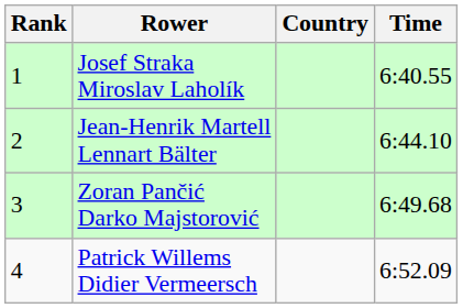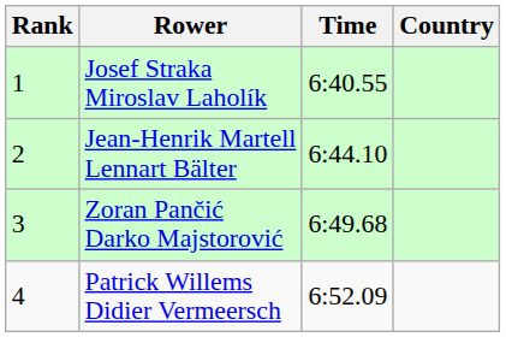columns swapped: Country <-> Time
